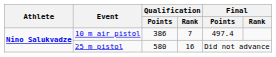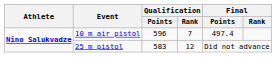10 m air pistol | Qualification / Points: 386 -> 596
25 m pistol | Qualification / Points: 580 -> 583
25 m pistol | Qualification / Rank: 16 -> 12
